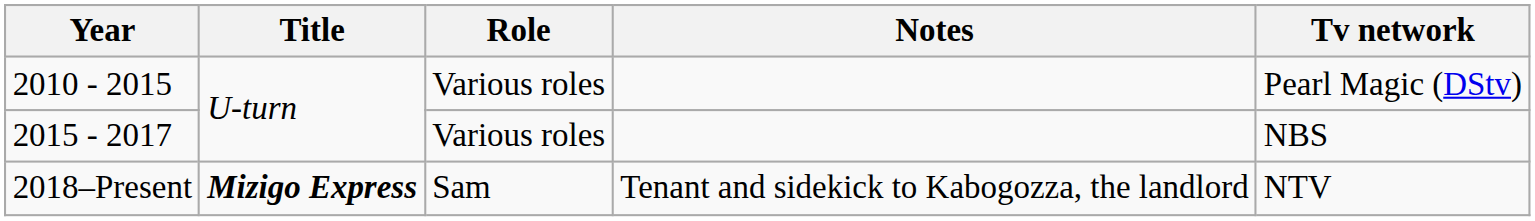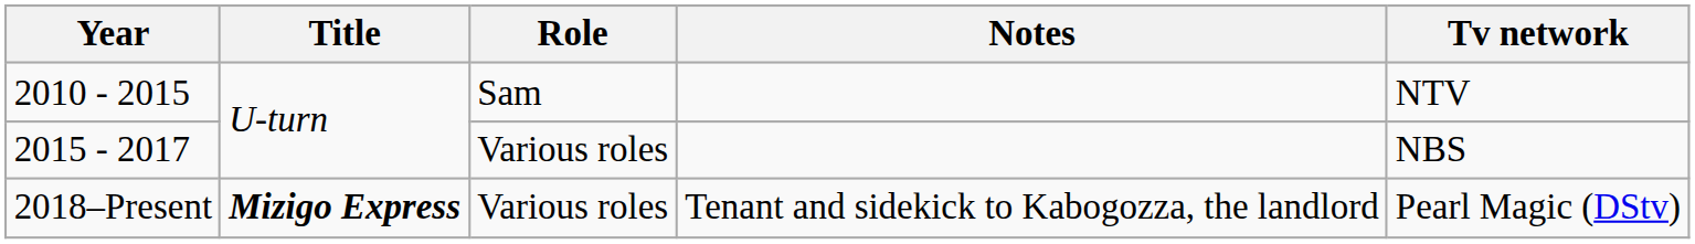2010 - 2015 | Role: Various roles -> Sam
2010 - 2015 | Tv network: Pearl Magic (DStv) -> NTV
2018–Present | Role: Sam -> Various roles
2018–Present | Tv network: NTV -> Pearl Magic (DStv)
